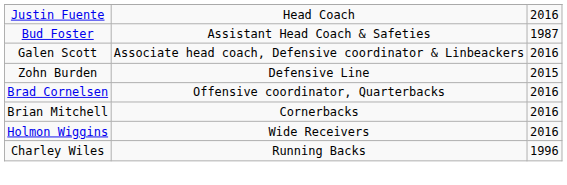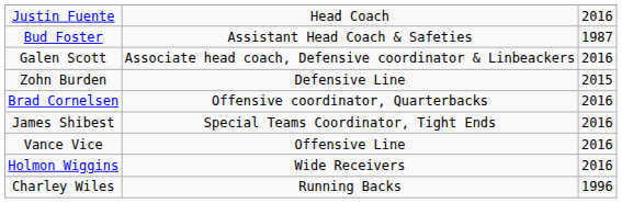- row: Brian Mitchell | Cornerbacks | 2016
+ row: James Shibest | Special Teams Coordinator, Tight Ends | 2016
+ row: Vance Vice | Offensive Line | 2016
